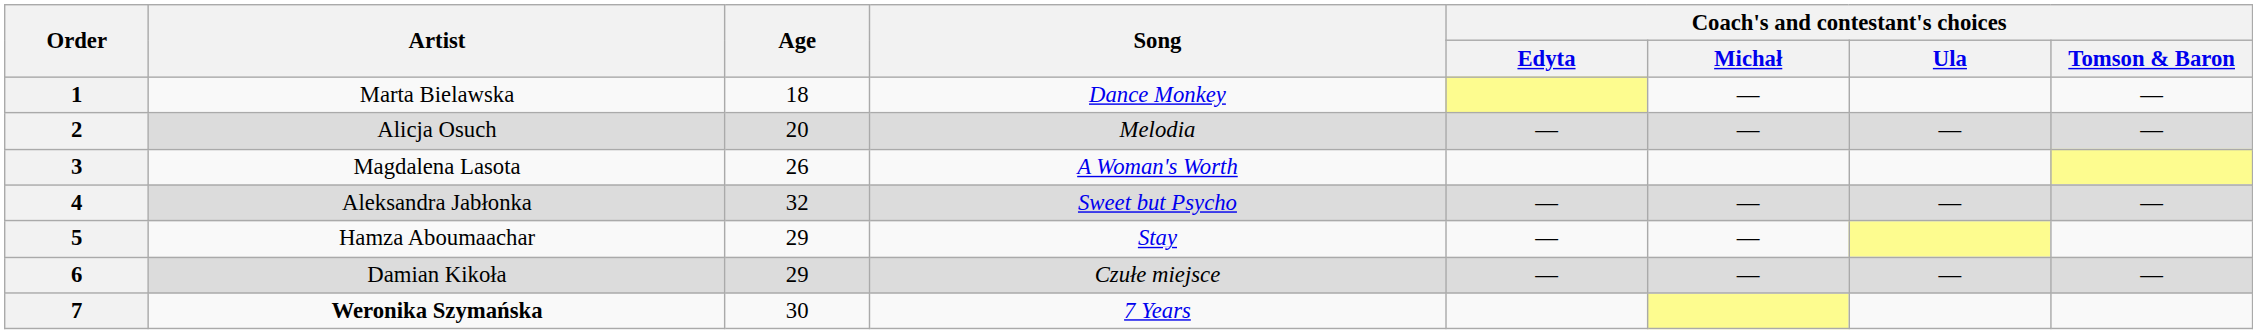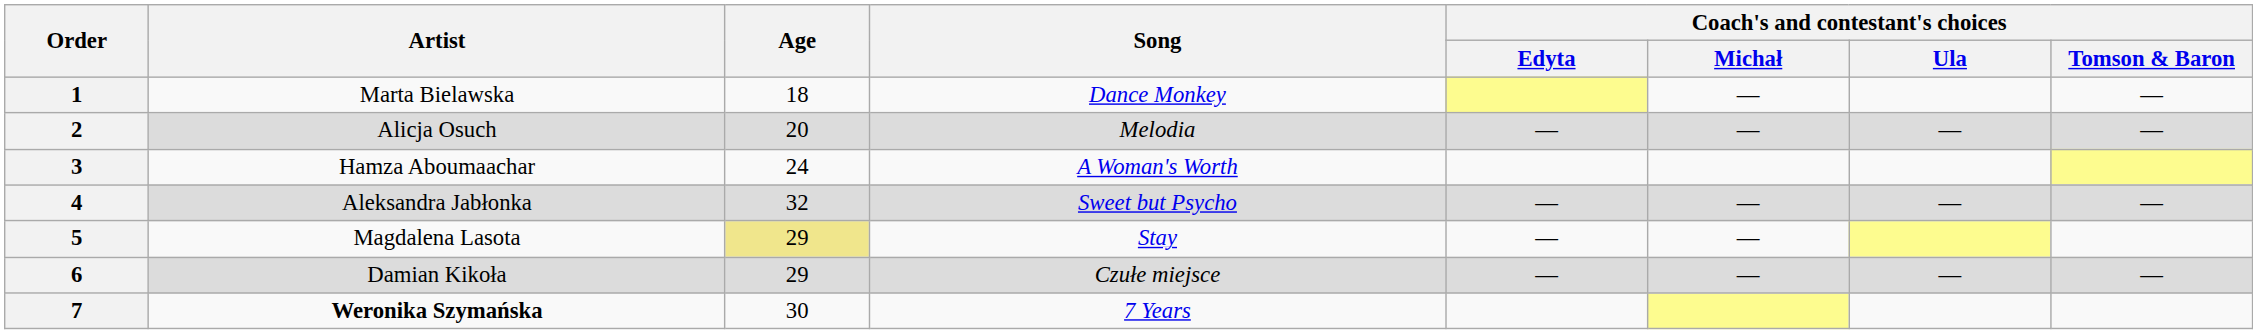3 | Artist: Magdalena Lasota -> Hamza Aboumaachar
3 | Age: 26 -> 24
5 | Artist: Hamza Aboumaachar -> Magdalena Lasota
5 | Age: no background -> khaki background
